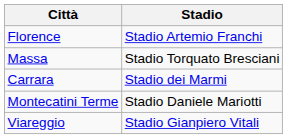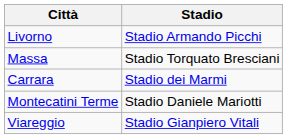- row: Florence | Stadio Artemio Franchi
+ row: Livorno | Stadio Armando Picchi
